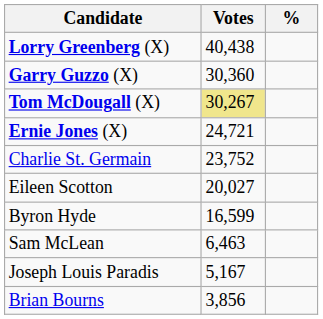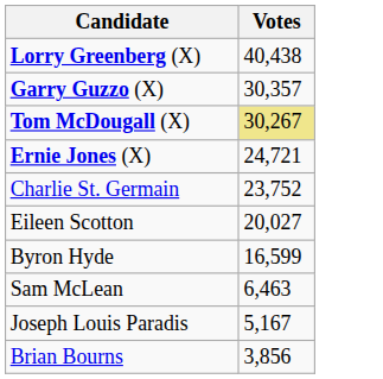- column: %
Garry Guzzo (X) | Votes: 30,360 -> 30,357
